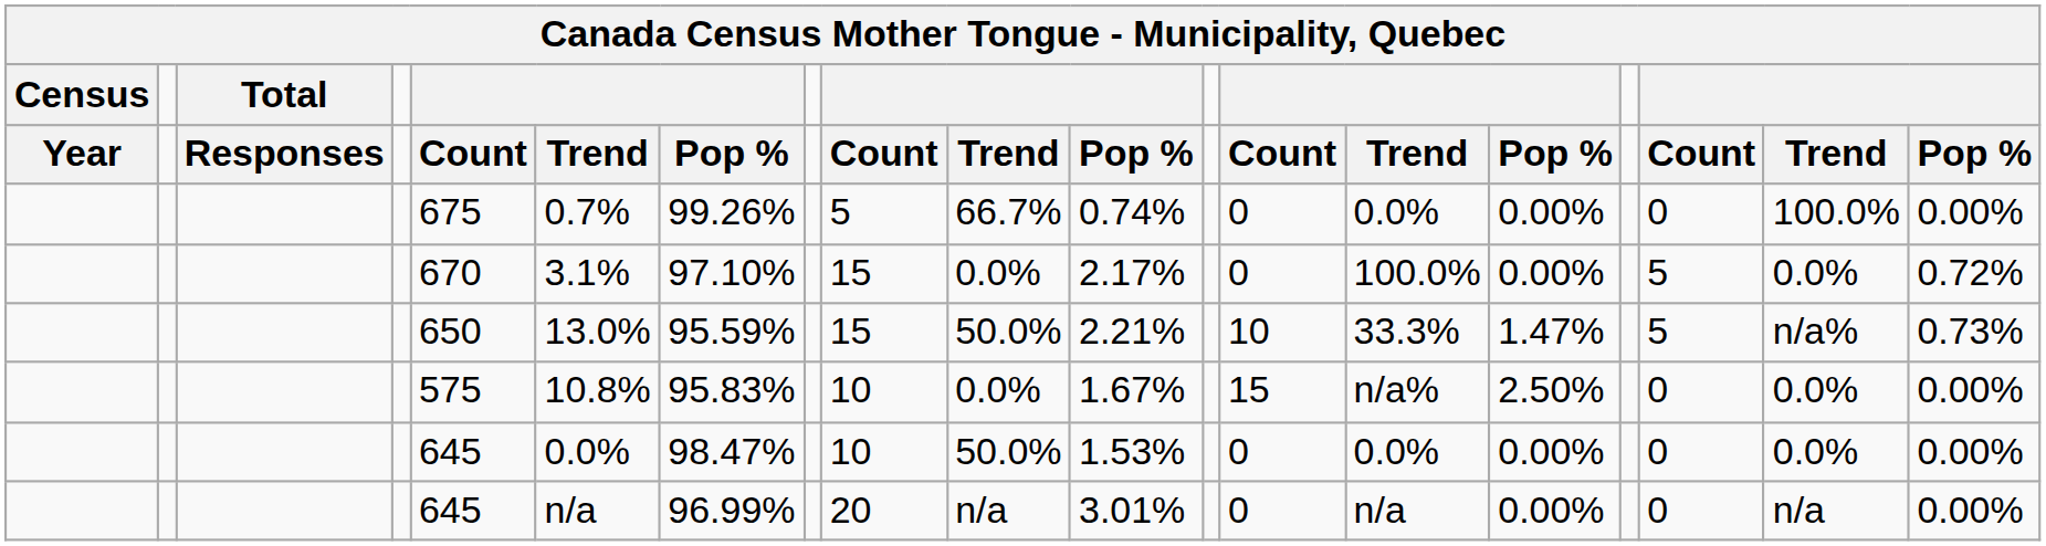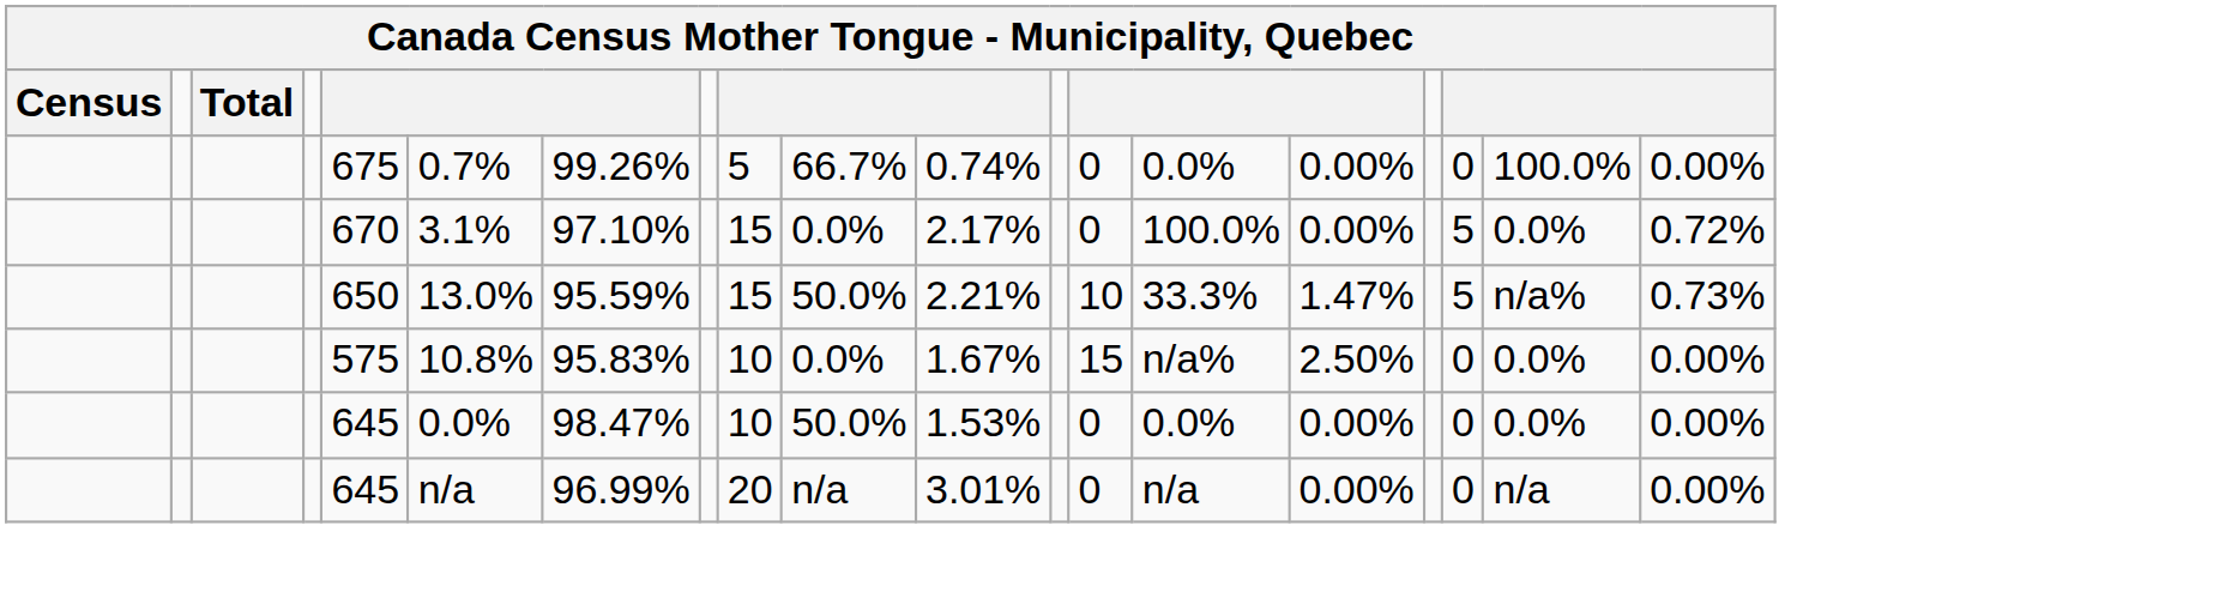- row: Year | Responses | Count | Trend | Pop % | Count | Trend | Pop % | Count | Trend | Pop % | Count | Trend | Pop %
